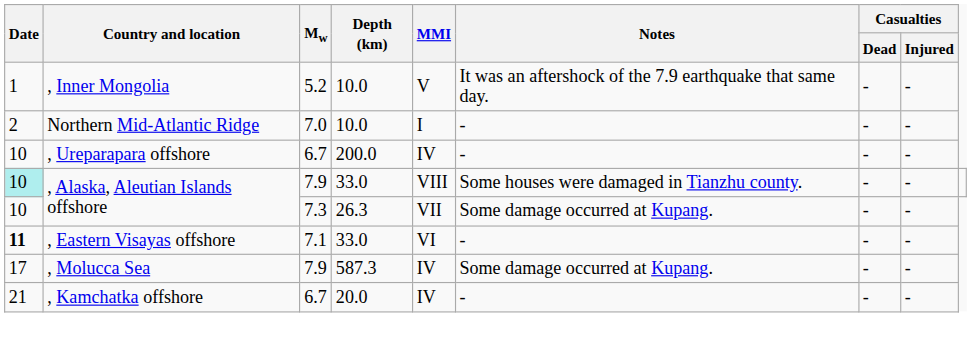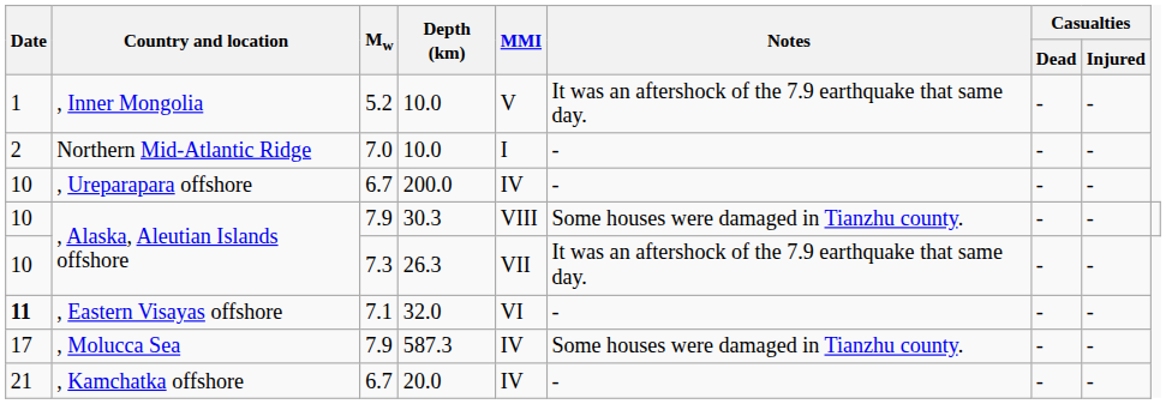, Alaska, Aleutian Islands offshore / 7.9 | Date: paleturquoise background -> no background
, Alaska, Aleutian Islands offshore / 7.9 | Depth (km): 33.0 -> 30.3
, Alaska, Aleutian Islands offshore / 7.3 | Notes: Some damage occurred at Kupang. -> It was an aftershock of the 7.9 earthquake that same day.
, Eastern Visayas offshore | Depth (km): 33.0 -> 32.0
, Molucca Sea | Notes: Some damage occurred at Kupang. -> Some houses were damaged in Tianzhu county.
